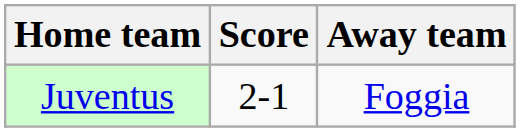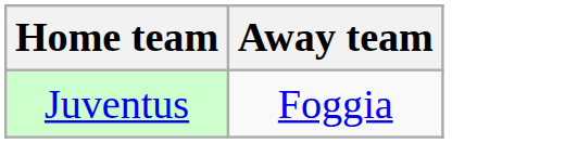- column: Score | 2-1
